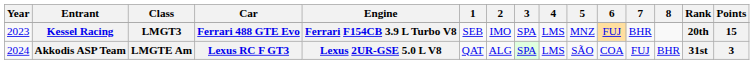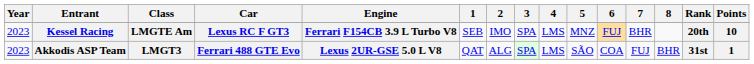Kessel Racing | Class: LMGT3 -> LMGTE Am
Kessel Racing | Car: Ferrari 488 GTE Evo -> Lexus RC F GT3
Kessel Racing | Points: 15 -> 10
Akkodis ASP Team | Year: 2024 -> 2023
Akkodis ASP Team | Class: LMGTE Am -> LMGT3
Akkodis ASP Team | Car: Lexus RC F GT3 -> Ferrari 488 GTE Evo
Akkodis ASP Team | Points: 3 -> 1
